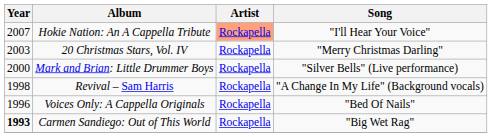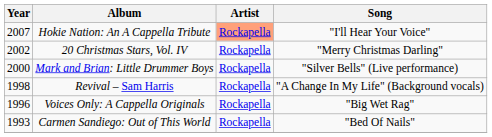20 Christmas Stars, Vol. IV | Year: 2003 -> 2002
Voices Only: A Cappella Originals | Song: "Bed Of Nails" -> "Big Wet Rag"
Carmen Sandiego: Out of This World | Year: bold -> normal
Carmen Sandiego: Out of This World | Song: "Big Wet Rag" -> "Bed Of Nails"
